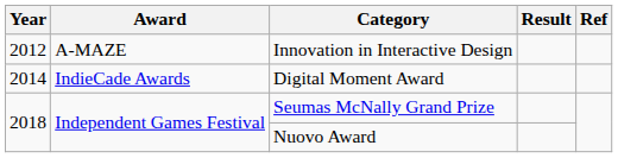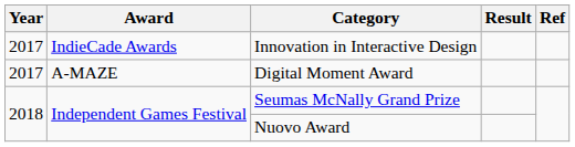Innovation in Interactive Design | Year: 2012 -> 2017
Innovation in Interactive Design | Award: A-MAZE -> IndieCade Awards
Digital Moment Award | Year: 2014 -> 2017
Digital Moment Award | Award: IndieCade Awards -> A-MAZE
